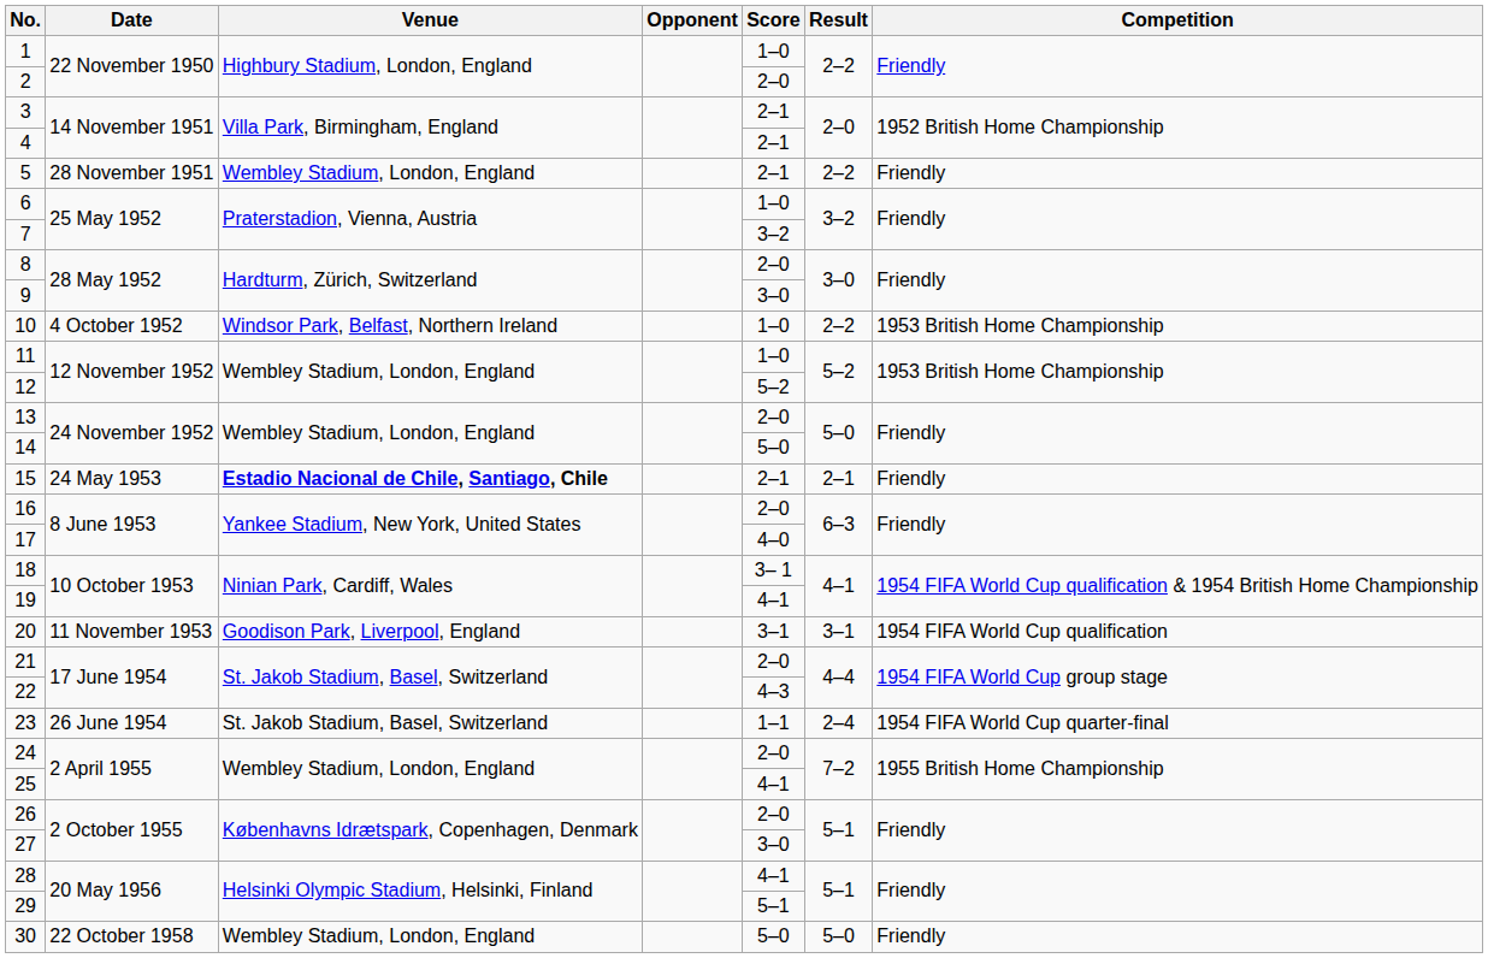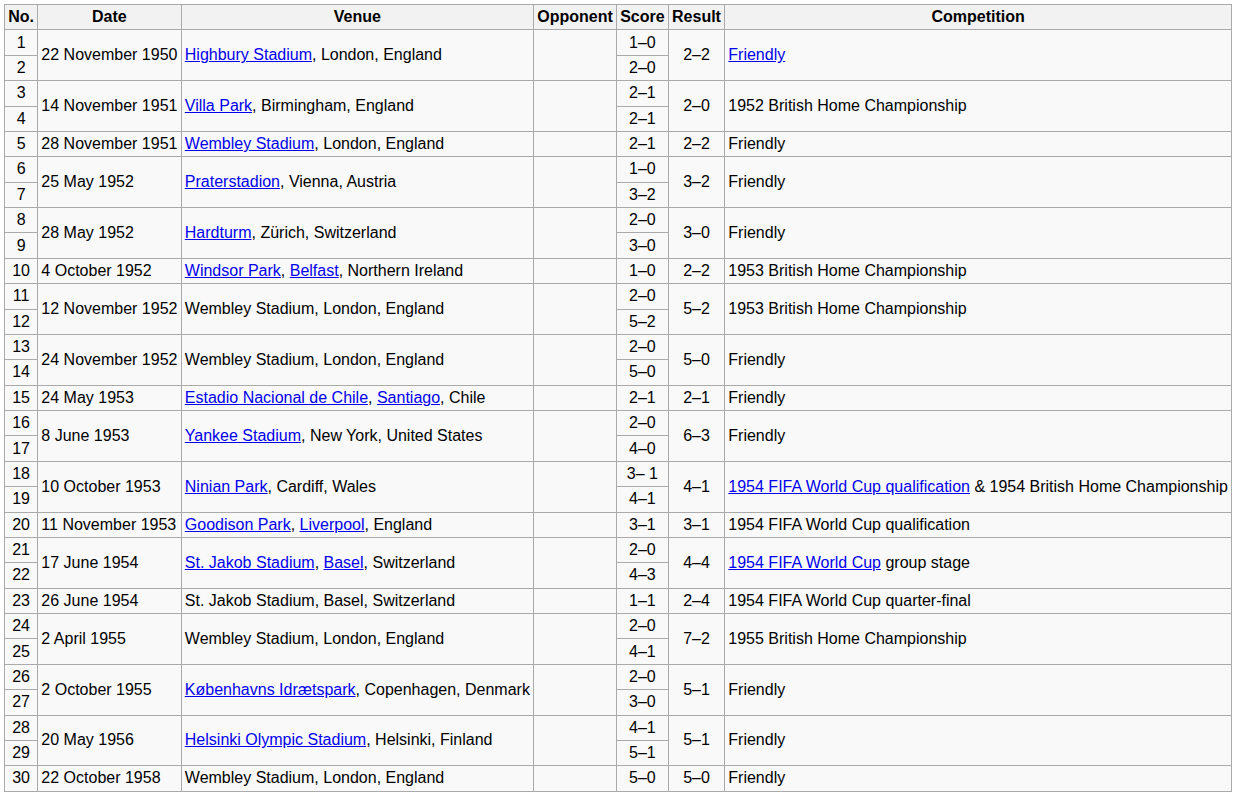11 | Score: 1–0 -> 2–0
15 | Venue: bold -> normal
